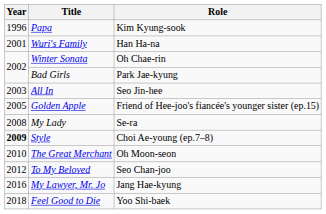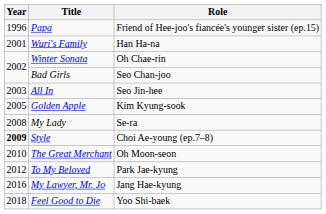Papa | Role: Kim Kyung-sook -> Friend of Hee-joo's fiancée's younger sister (ep.15)
Bad Girls | Role: Park Jae-kyung -> Seo Chan-joo
Golden Apple | Role: Friend of Hee-joo's fiancée's younger sister (ep.15) -> Kim Kyung-sook
To My Beloved | Role: Seo Chan-joo -> Park Jae-kyung
